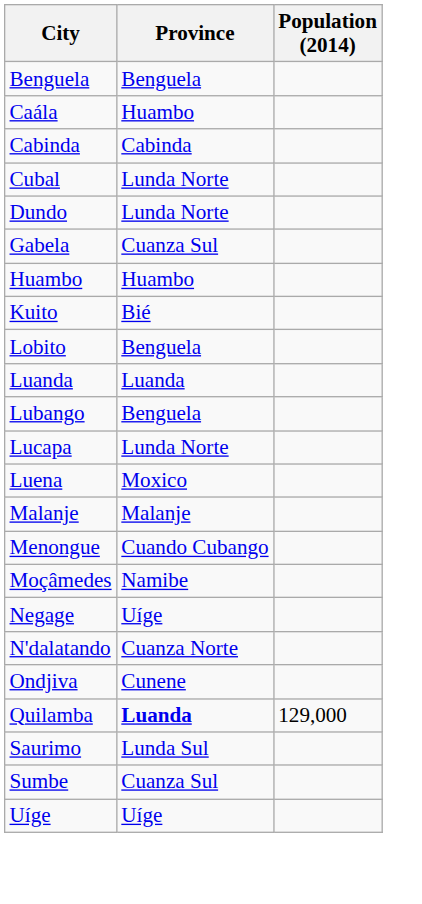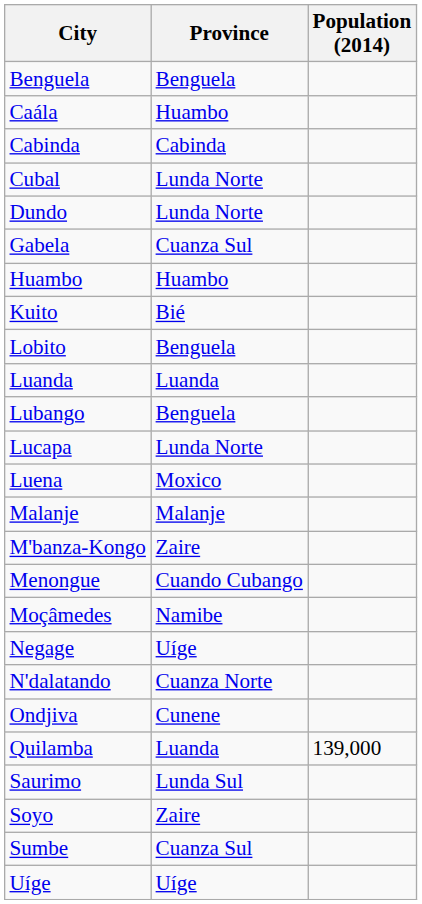+ row: M'banza-Kongo | Zaire
Quilamba | Province: bold -> normal
Quilamba | Population (2014): 129,000 -> 139,000
+ row: Soyo | Zaire
